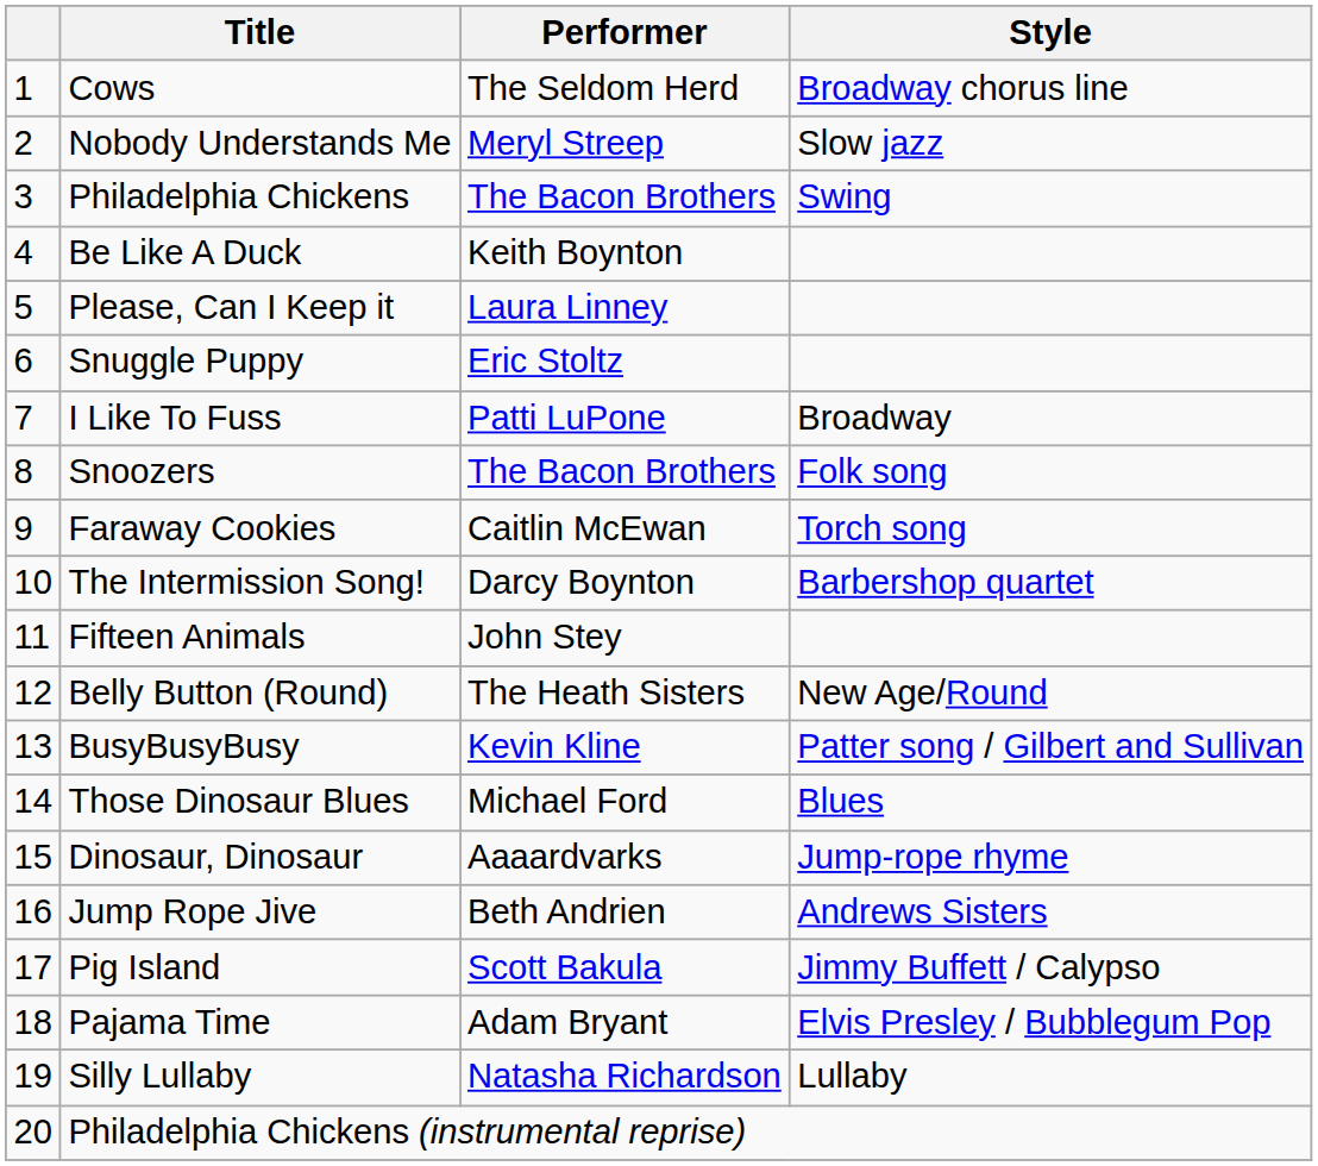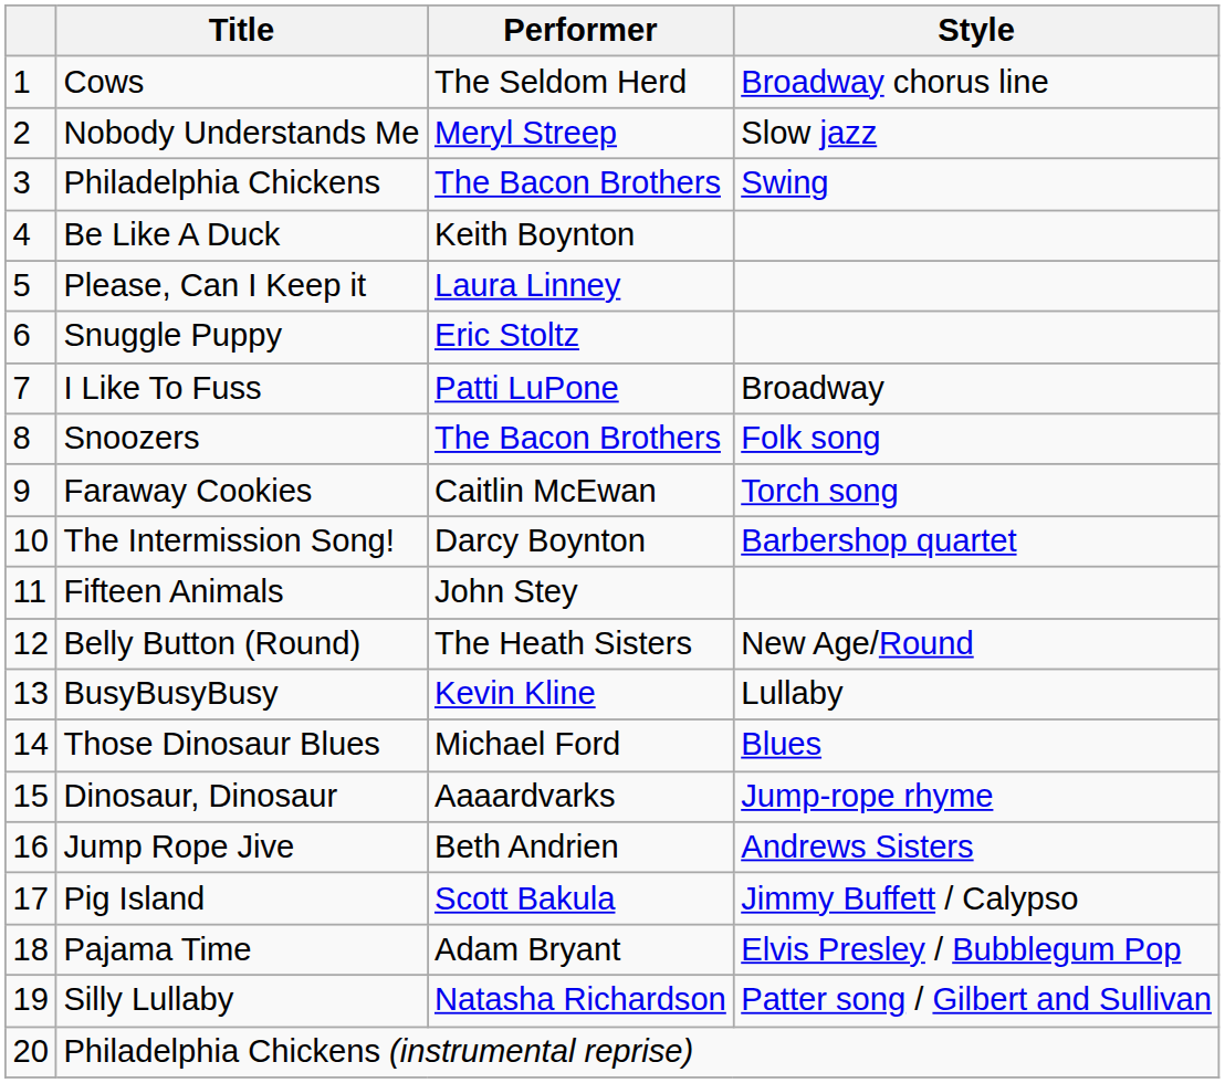BusyBusyBusy | Style: Patter song / Gilbert and Sullivan -> Lullaby
Silly Lullaby | Style: Lullaby -> Patter song / Gilbert and Sullivan
